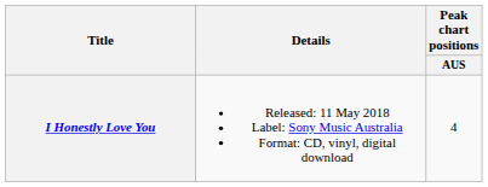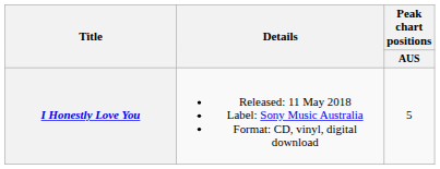I Honestly Love You | Peak chart positions / AUS: 4 -> 5
